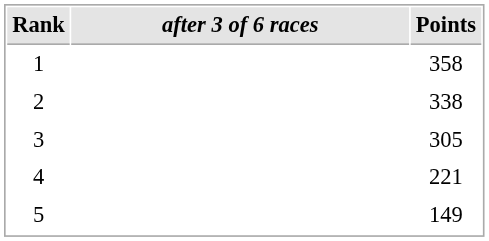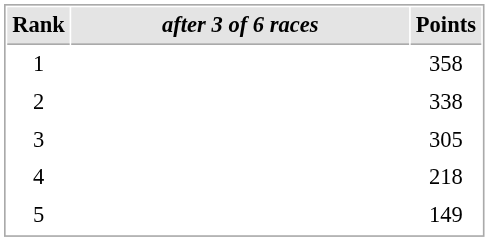4 | Points: 221 -> 218
